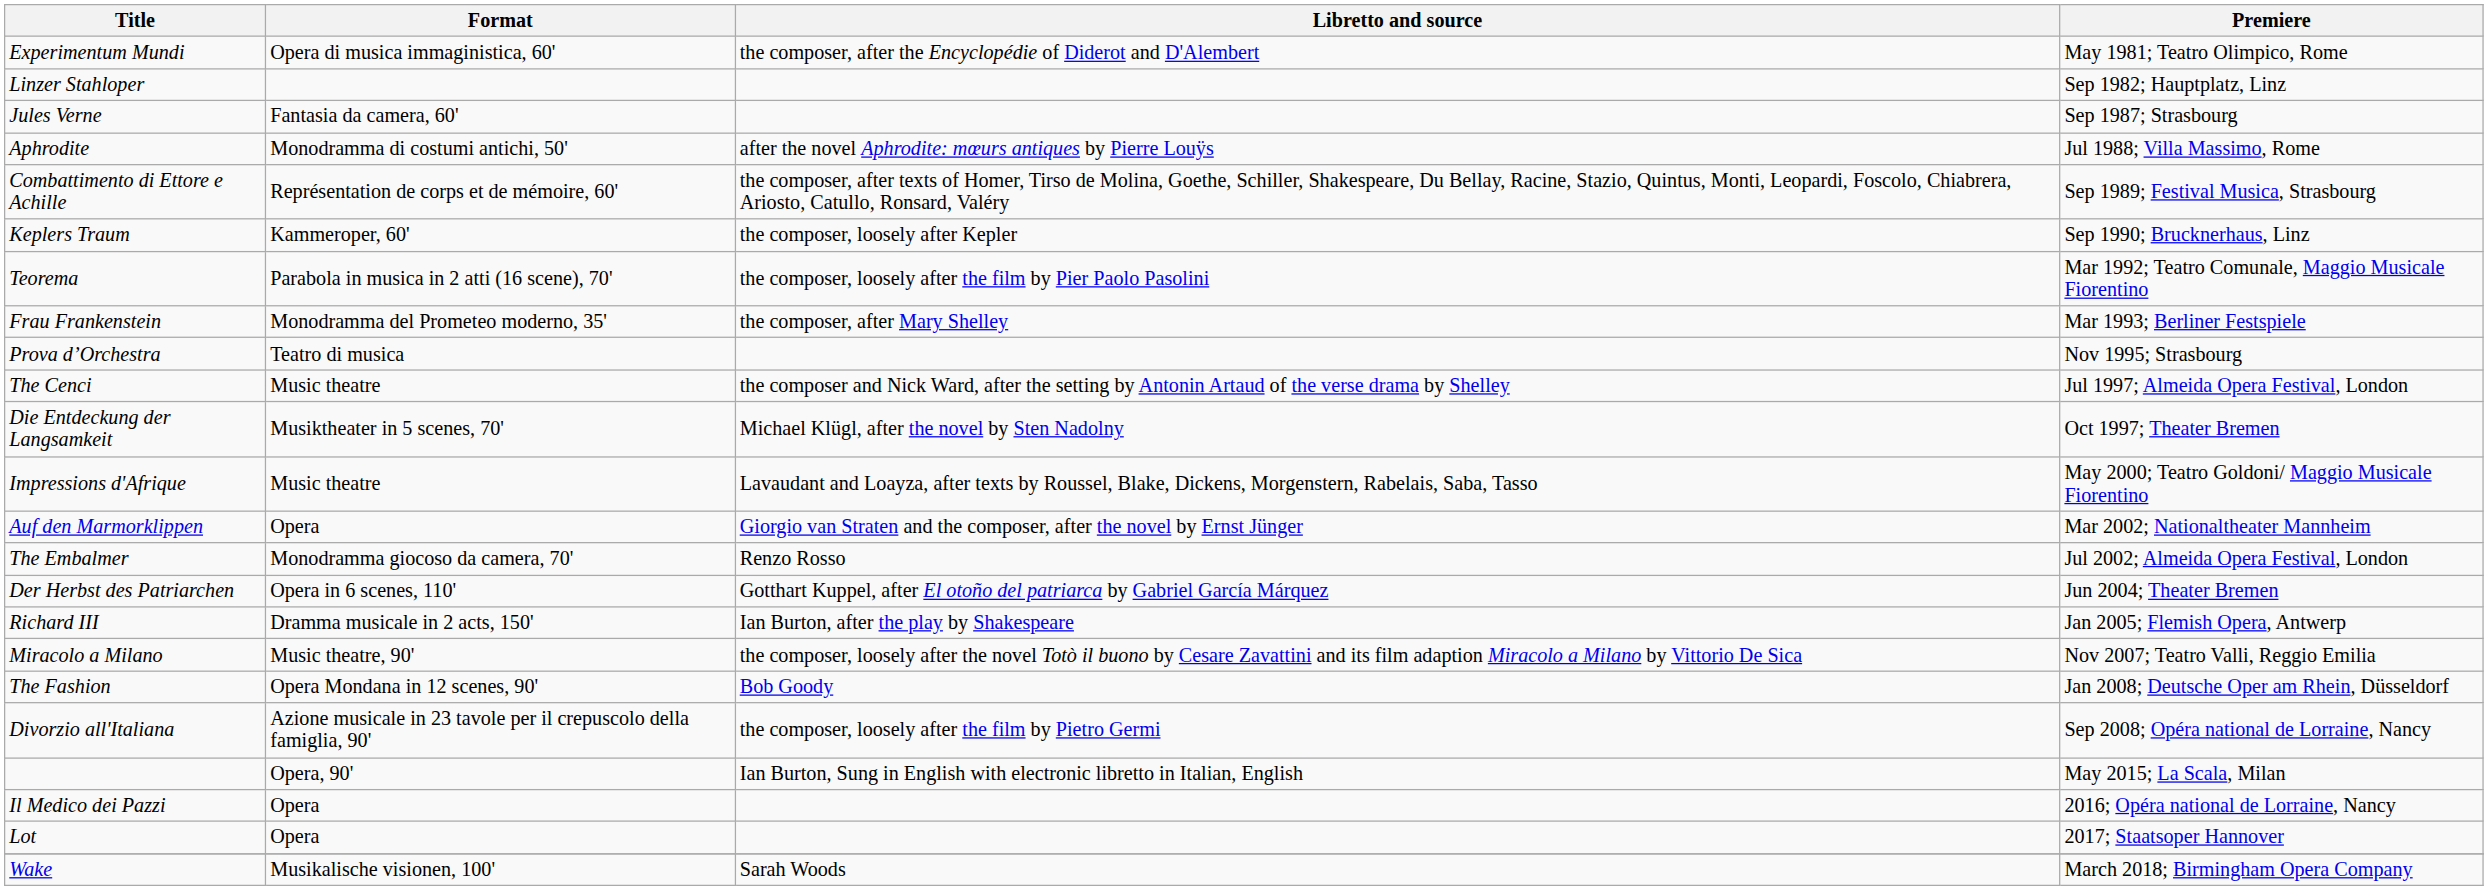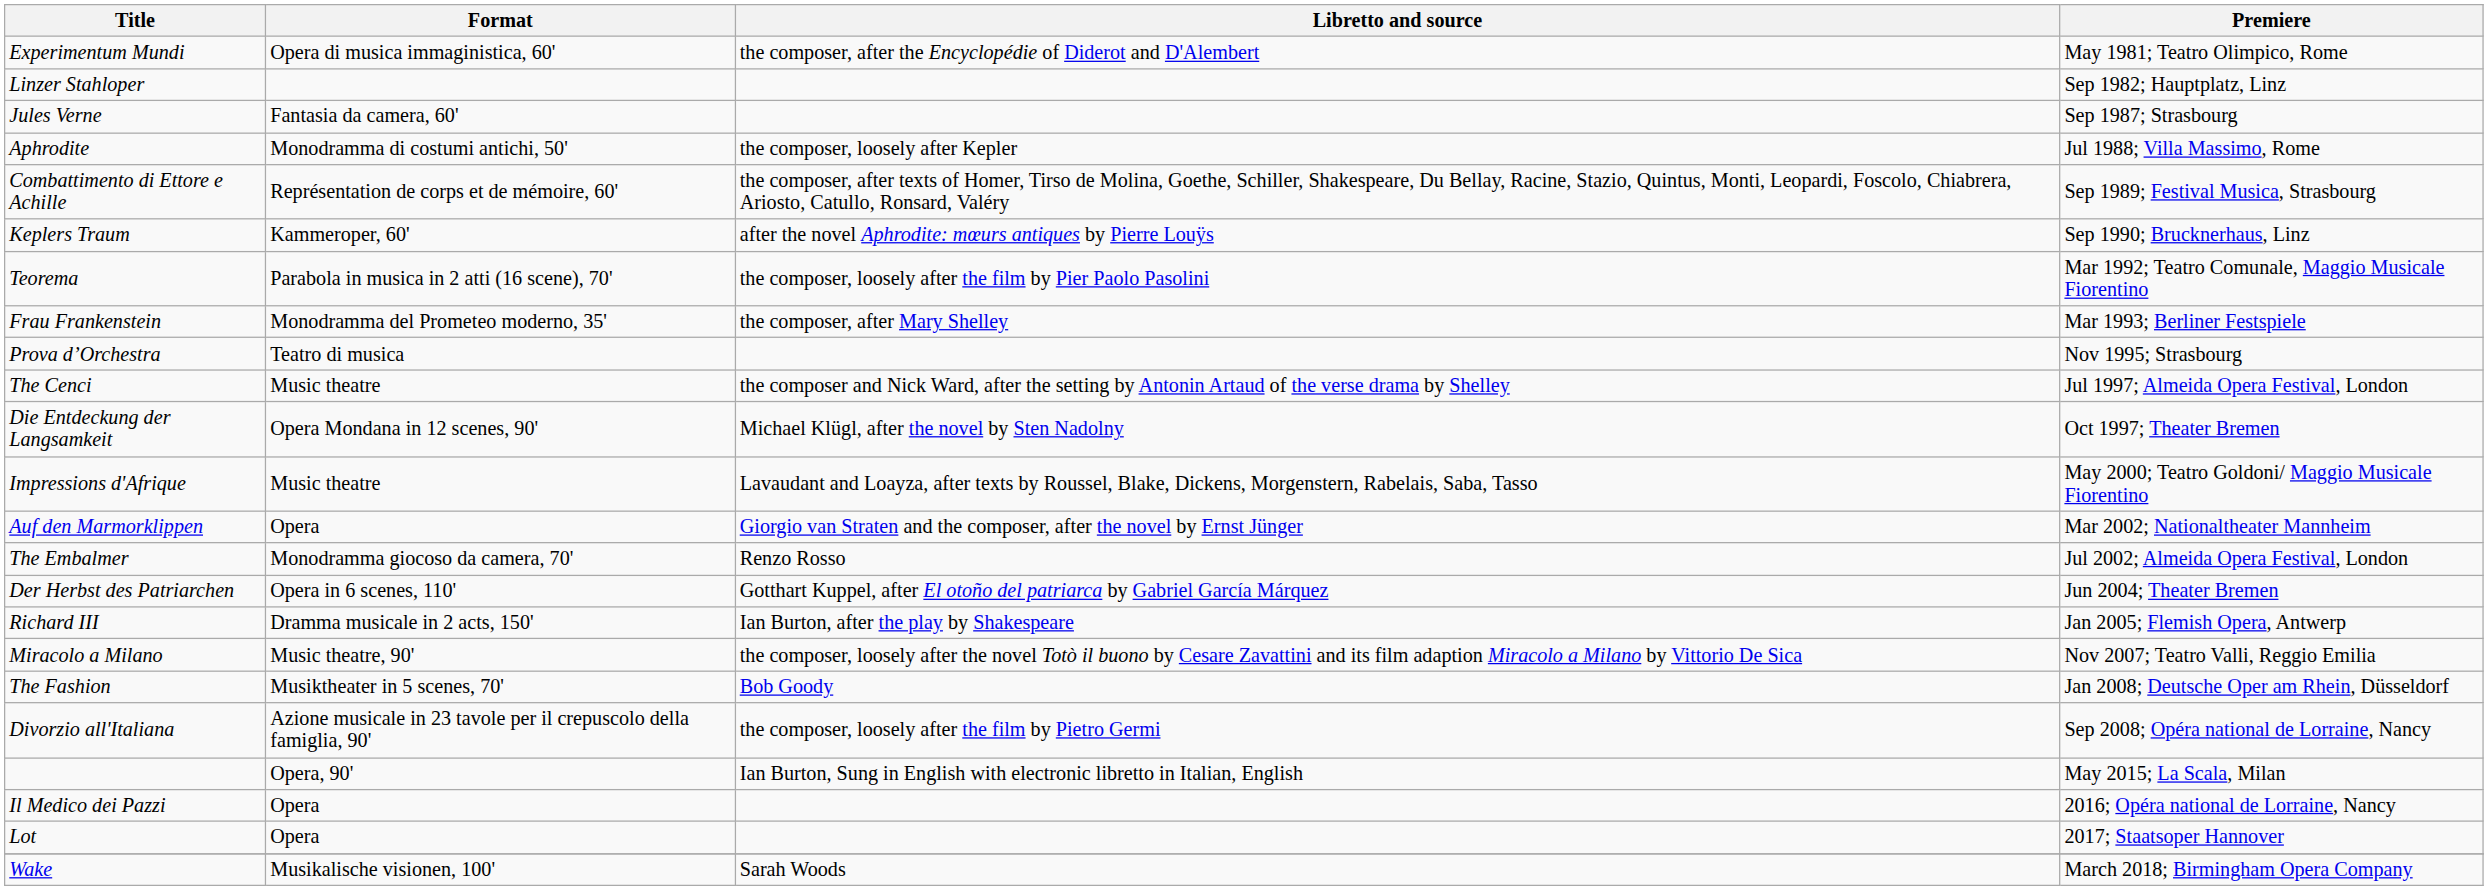Aphrodite | Libretto and source: after the novel Aphrodite: mœurs antiques by Pierre Louÿs -> the composer, loosely after Kepler
Keplers Traum | Libretto and source: the composer, loosely after Kepler -> after the novel Aphrodite: mœurs antiques by Pierre Louÿs
Die Entdeckung der Langsamkeit | Format: Musiktheater in 5 scenes, 70' -> Opera Mondana in 12 scenes, 90'
The Fashion | Format: Opera Mondana in 12 scenes, 90' -> Musiktheater in 5 scenes, 70'
